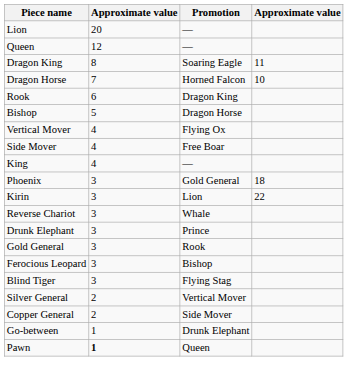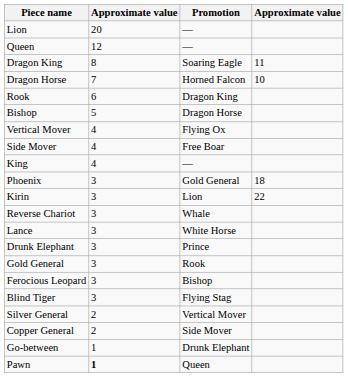+ row: Lance | 3 | White Horse
